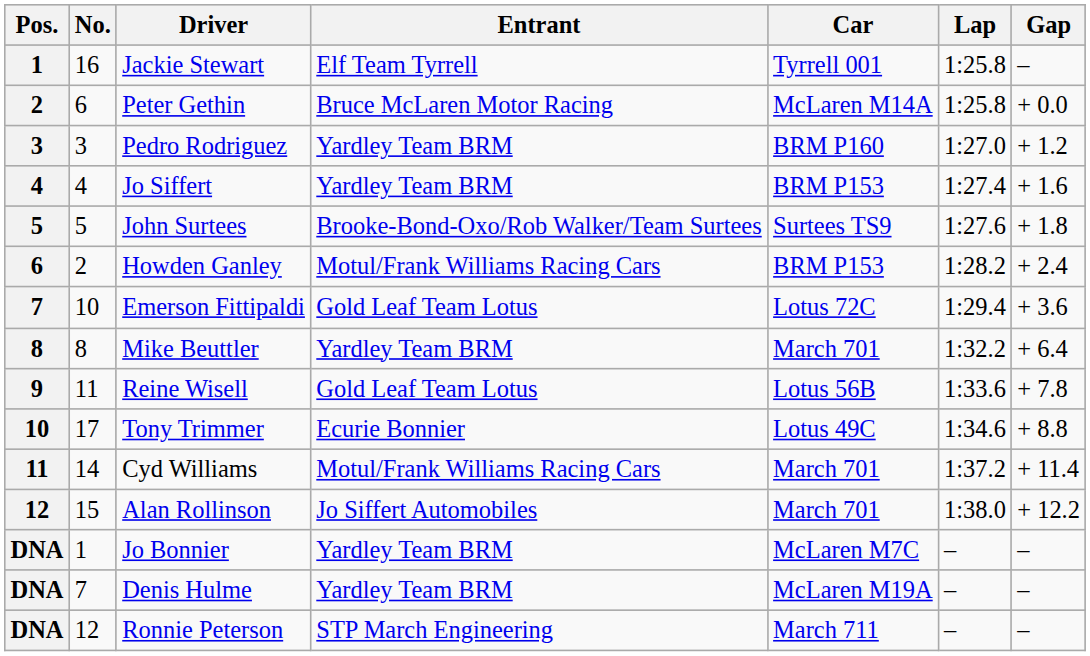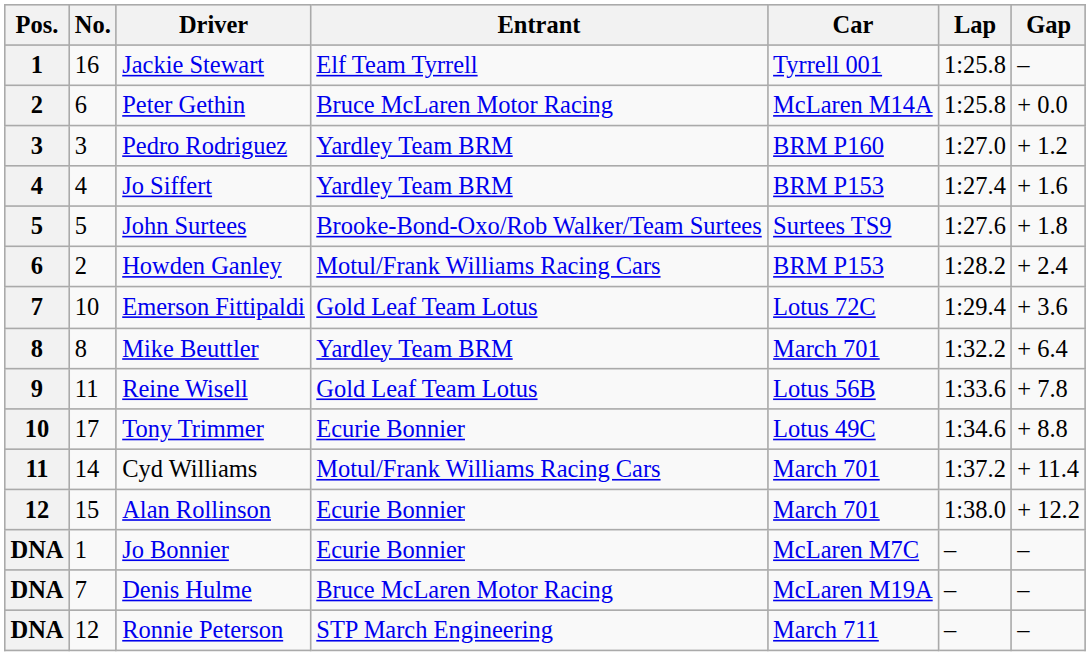Alan Rollinson | Entrant: Jo Siffert Automobiles -> Ecurie Bonnier
Jo Bonnier | Entrant: Yardley Team BRM -> Ecurie Bonnier
Denis Hulme | Entrant: Yardley Team BRM -> Bruce McLaren Motor Racing
